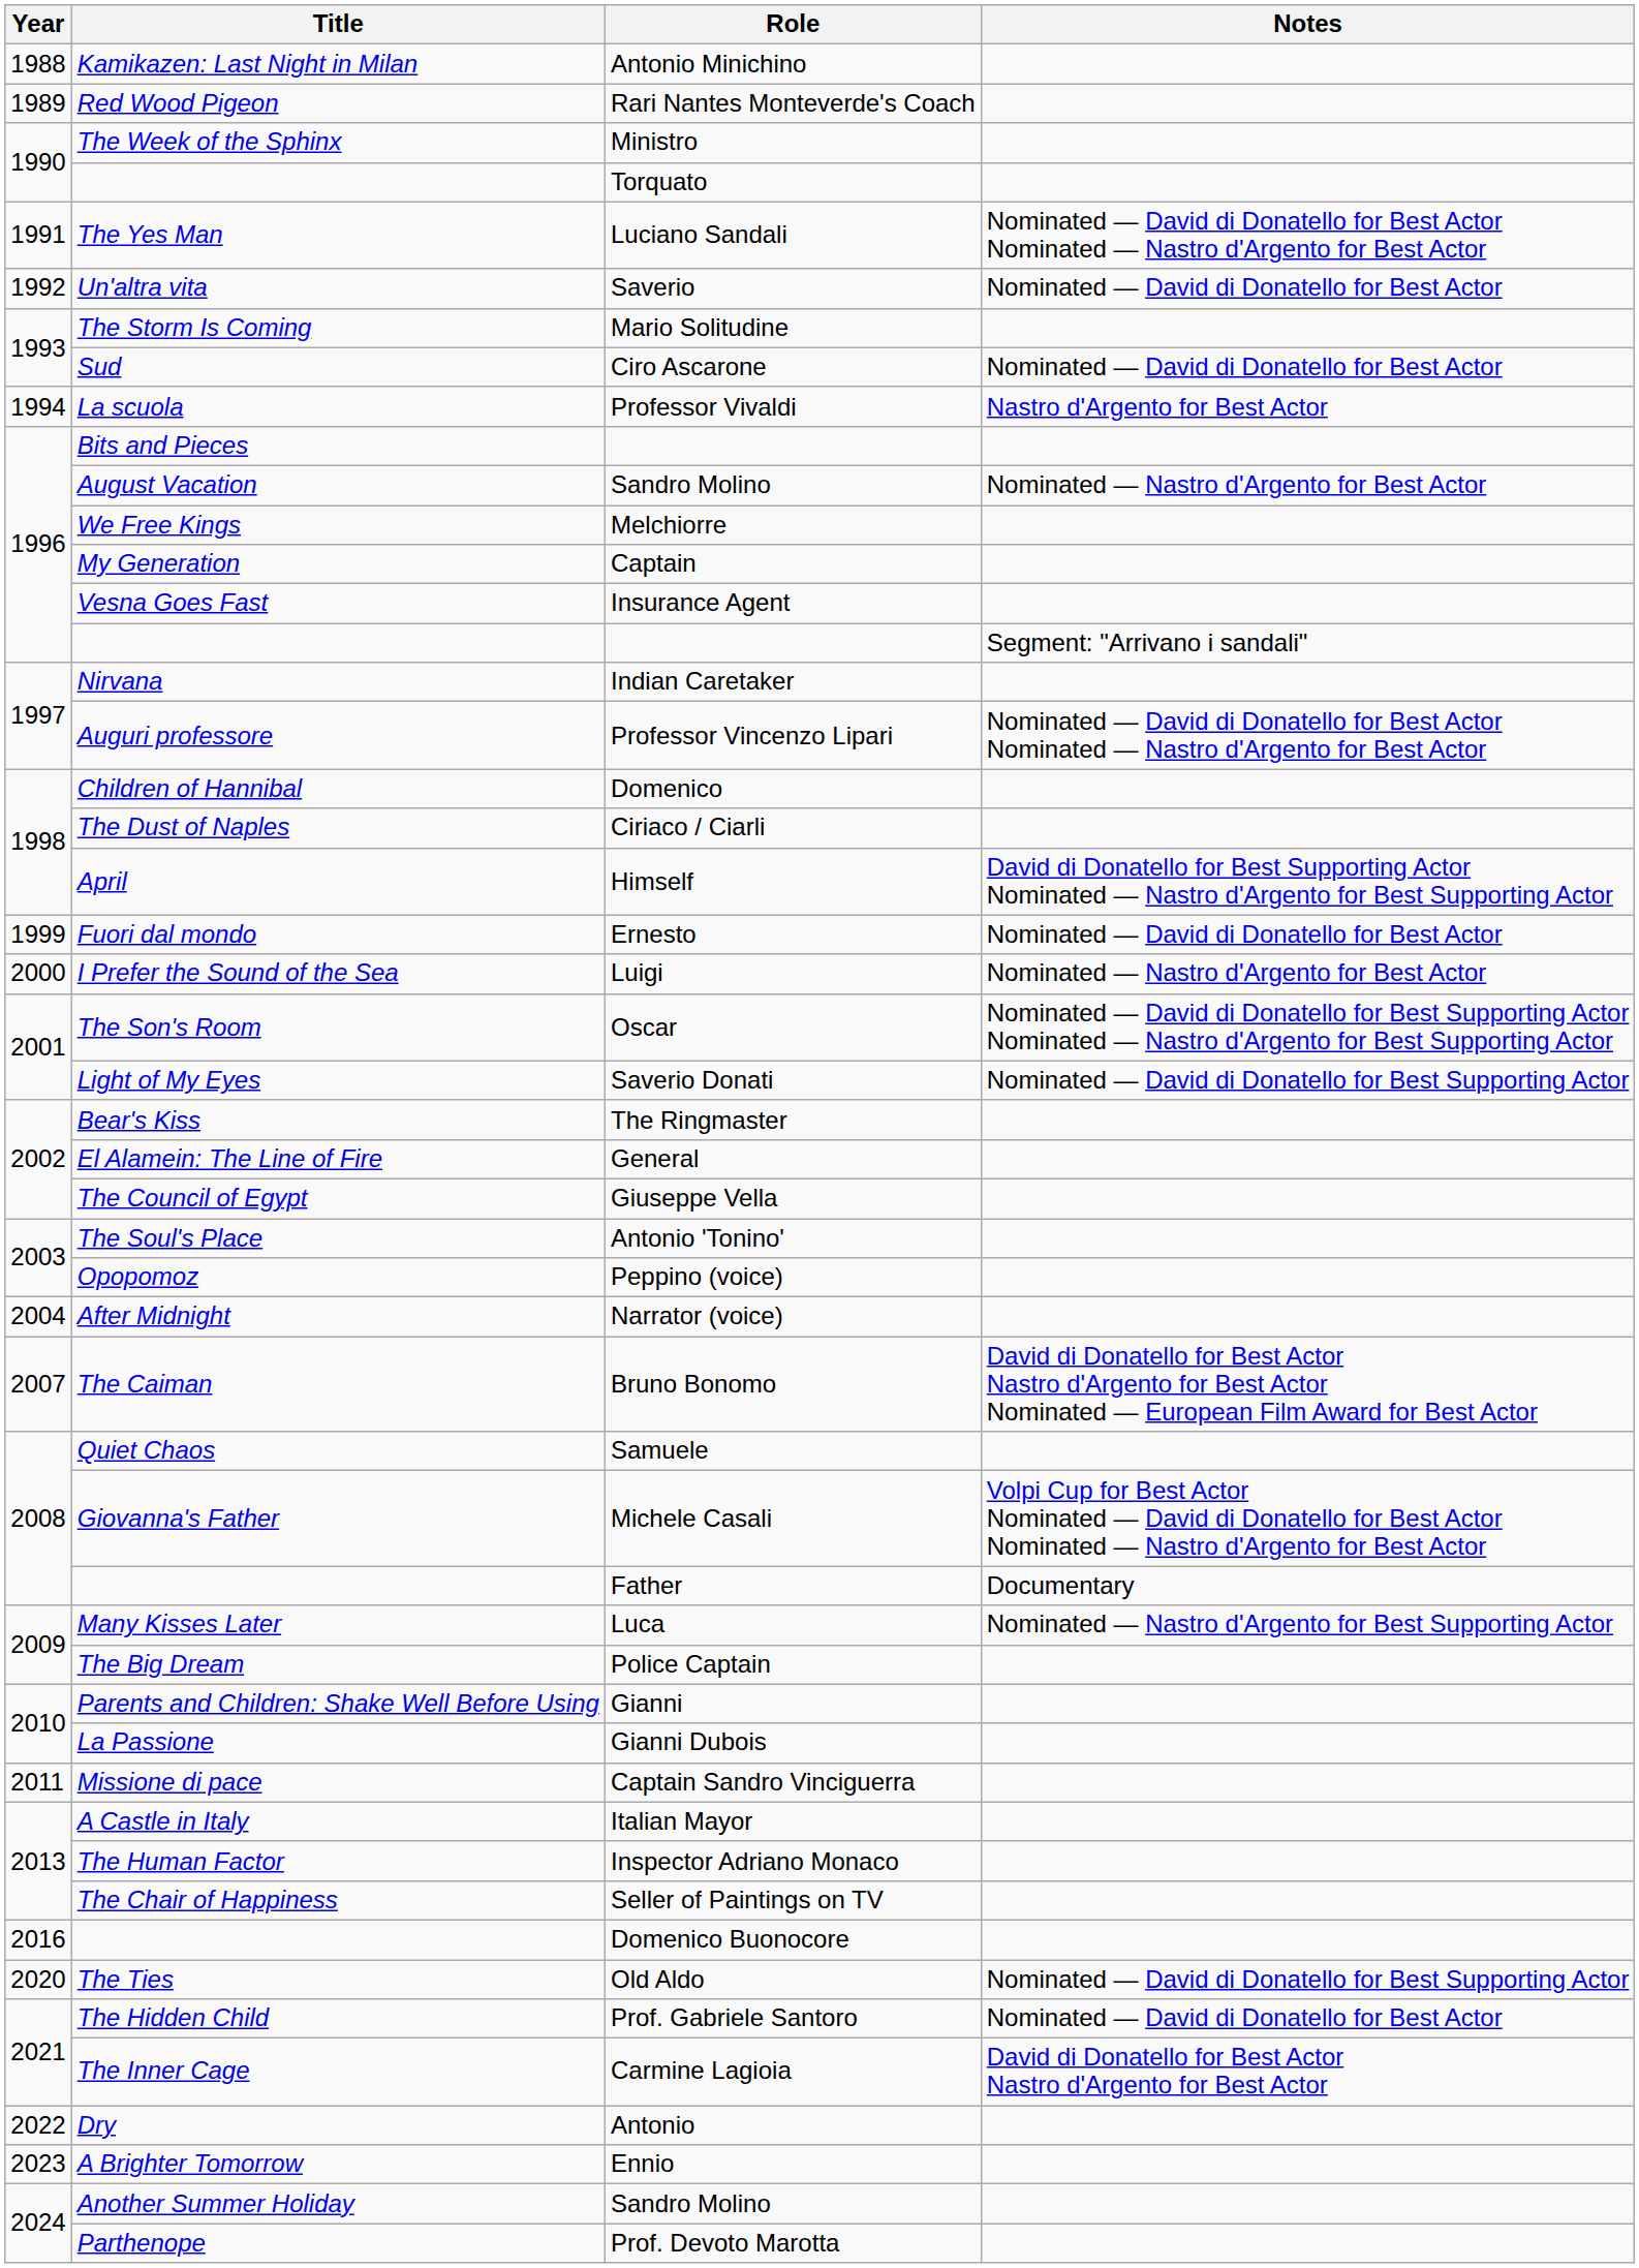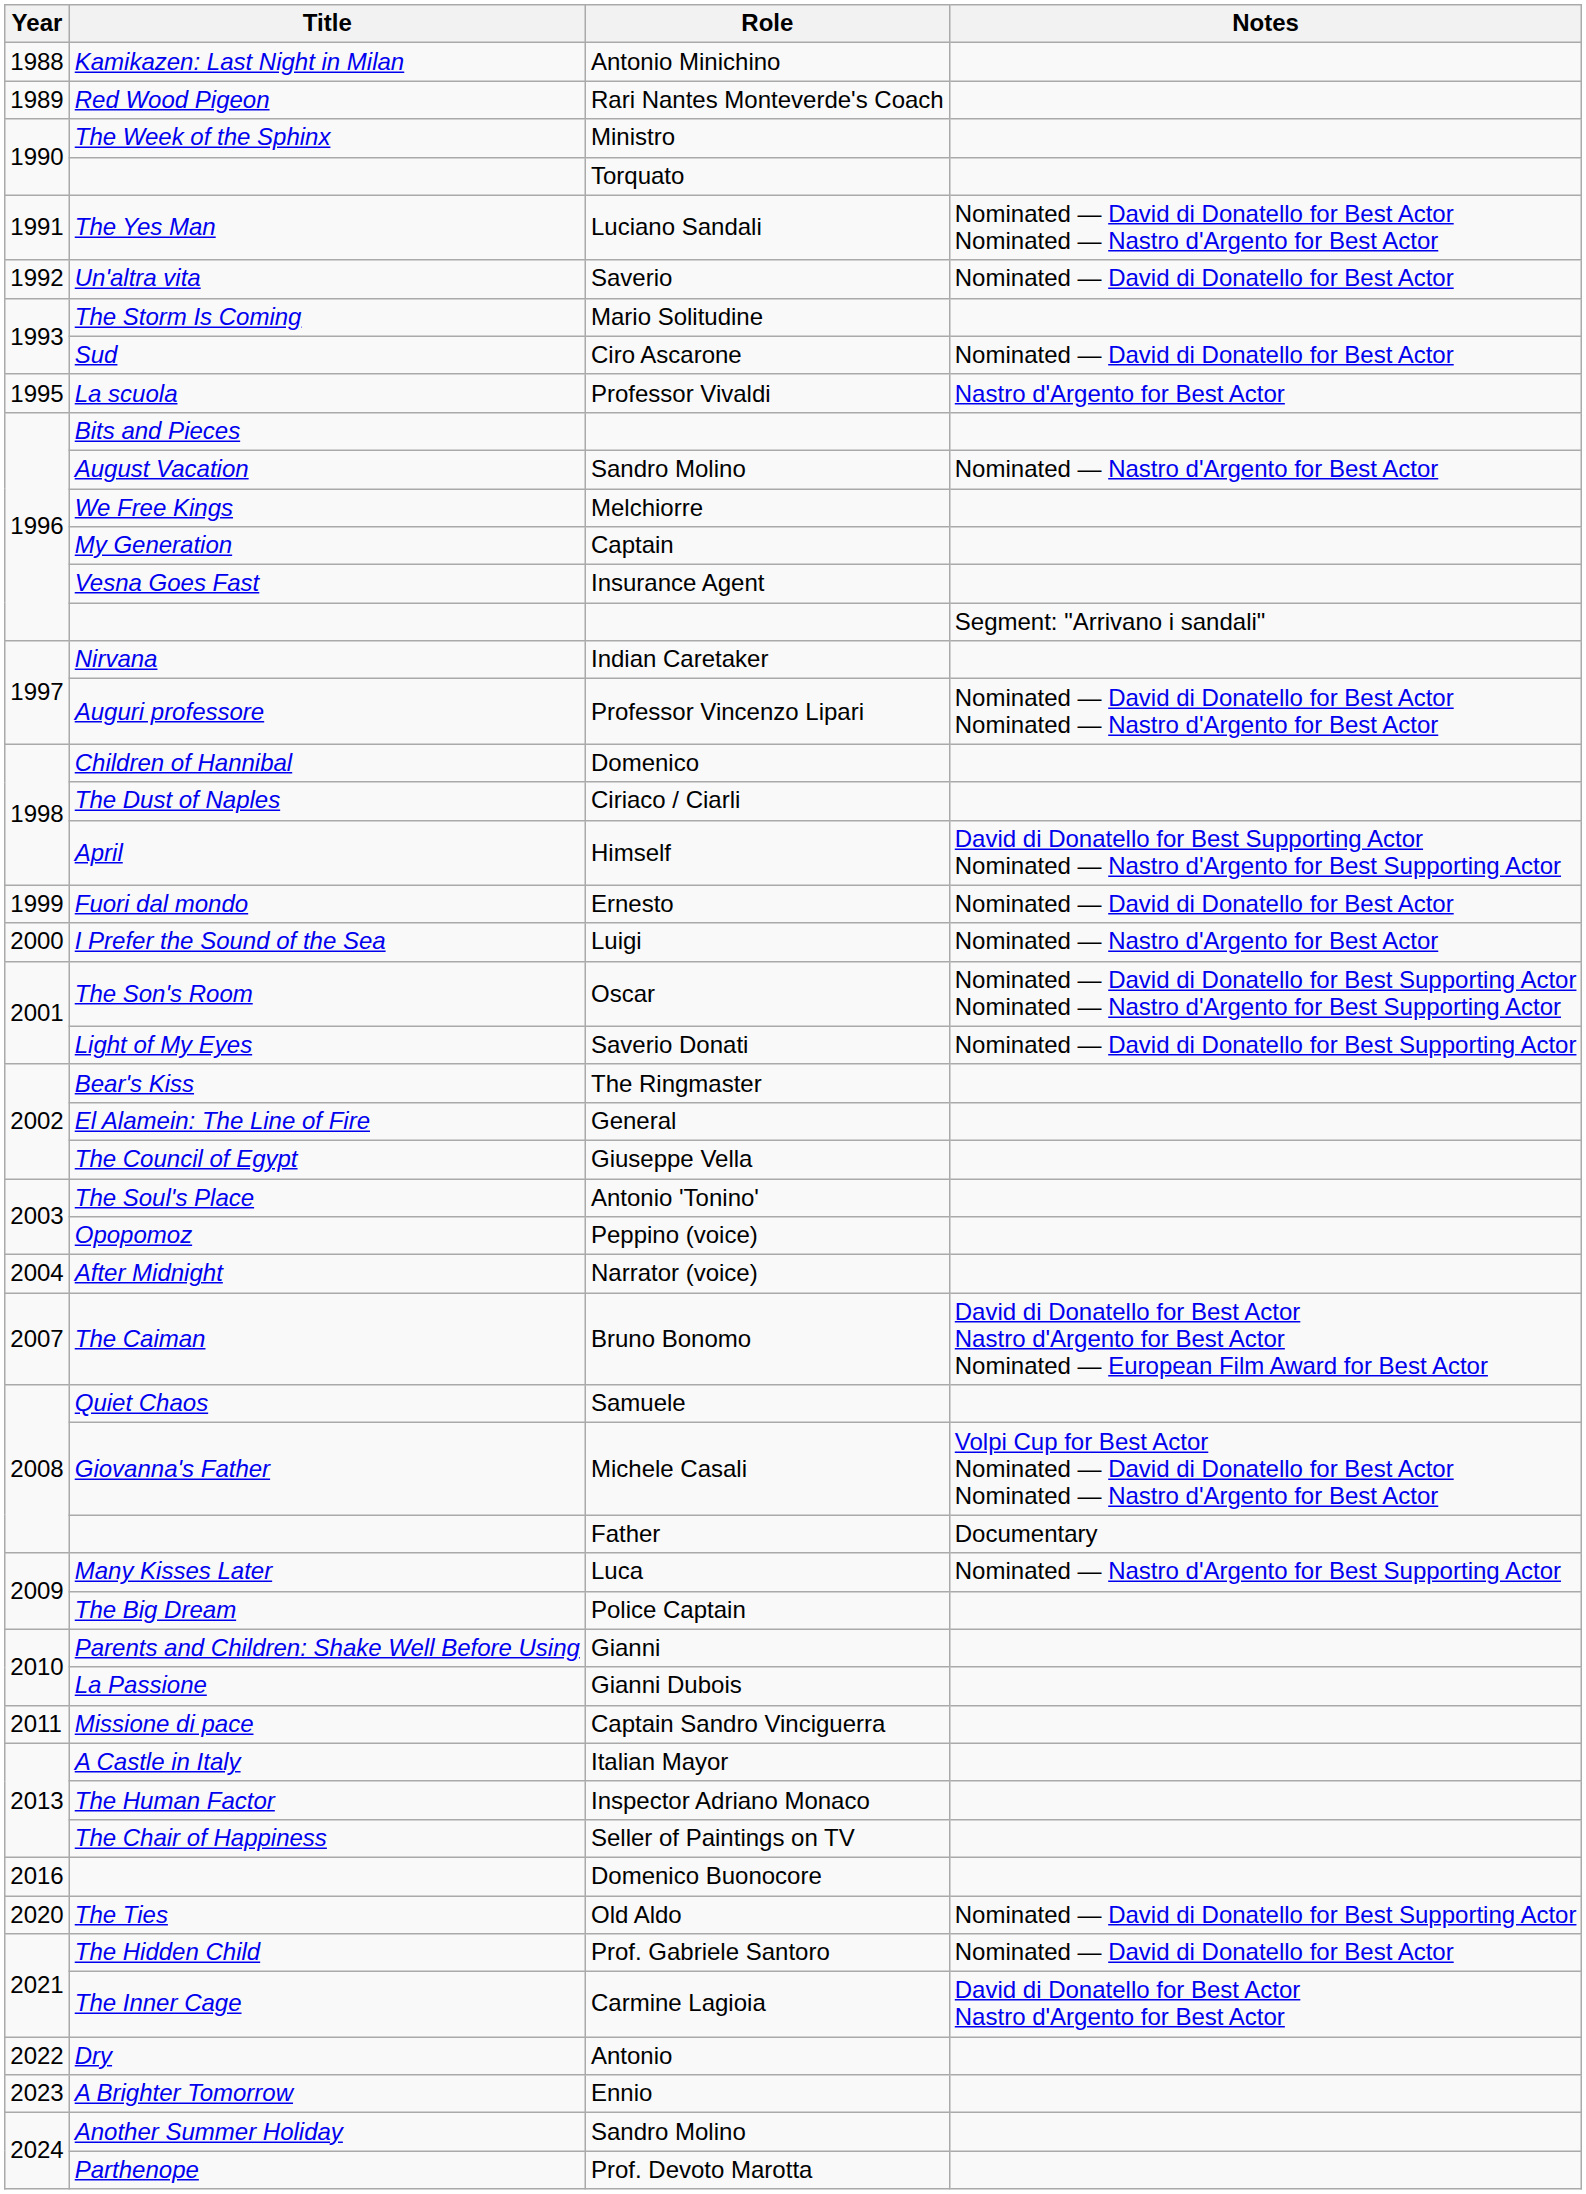Professor Vivaldi | Year: 1994 -> 1995
